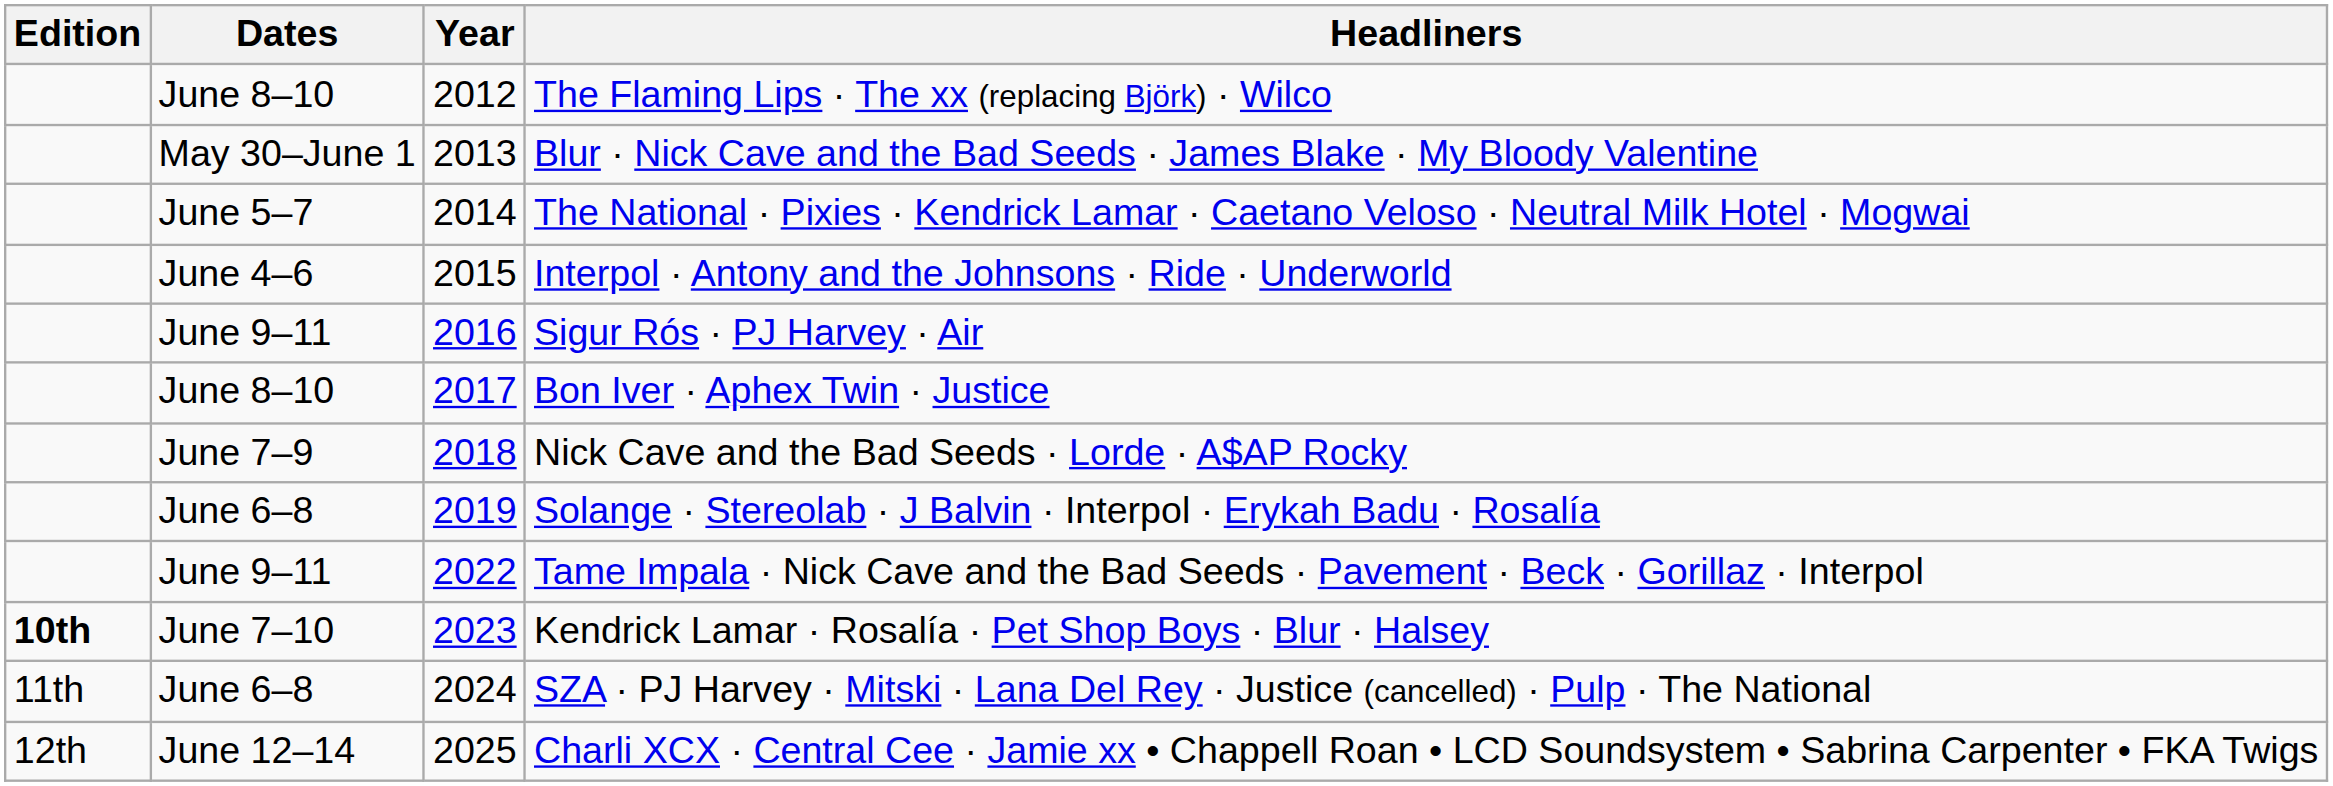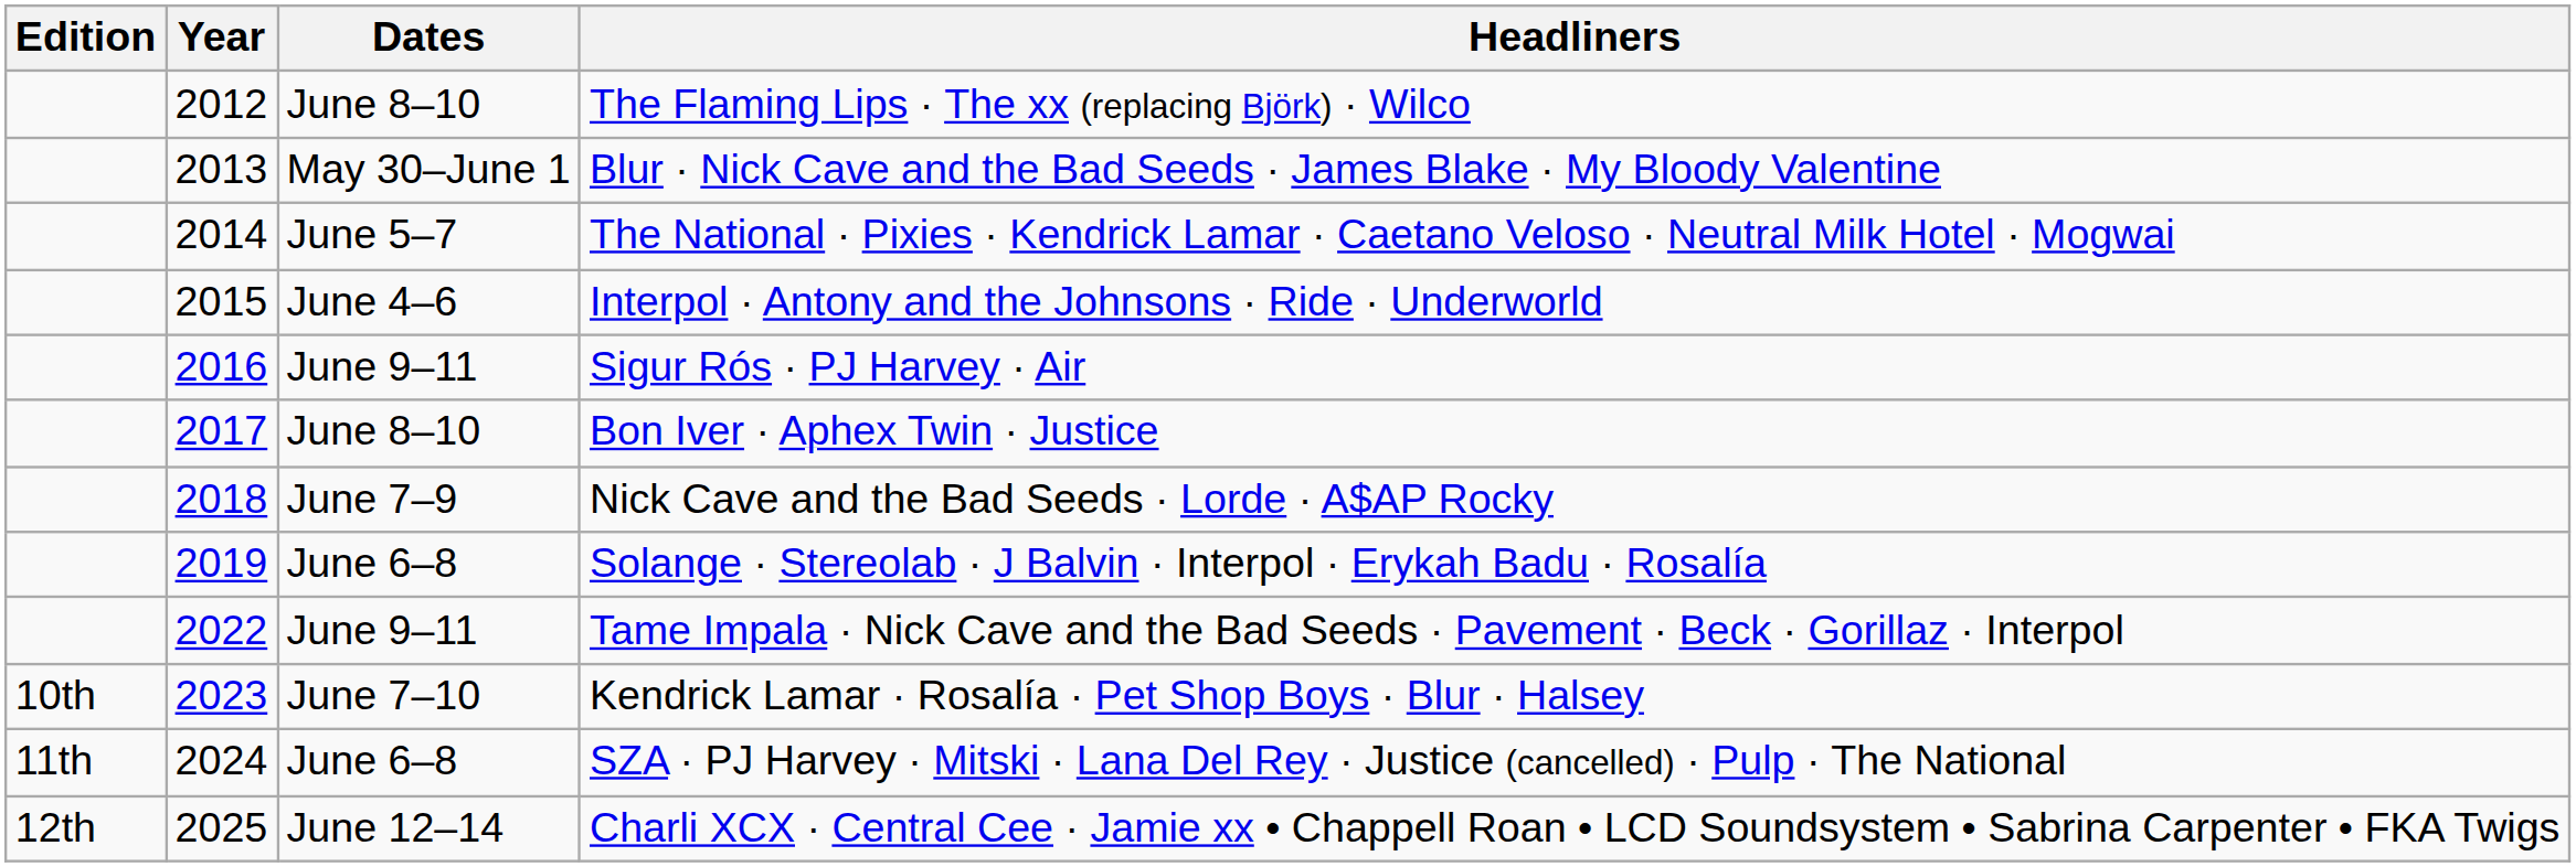columns swapped: Year <-> Dates
Kendrick Lamar · Rosalía · Pet Shop Boys · Blur · Halsey | Edition: bold -> normal
